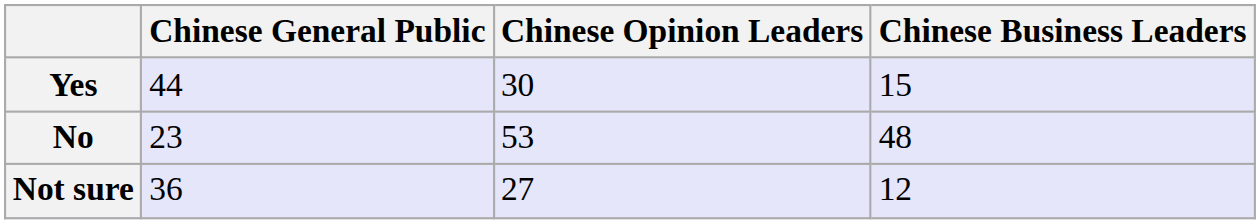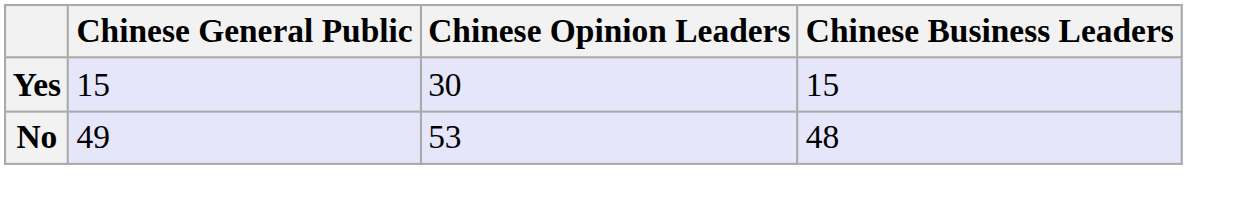Yes | Chinese General Public: 44 -> 15
No | Chinese General Public: 23 -> 49
- row: Not sure | 36 | 27 | 12
